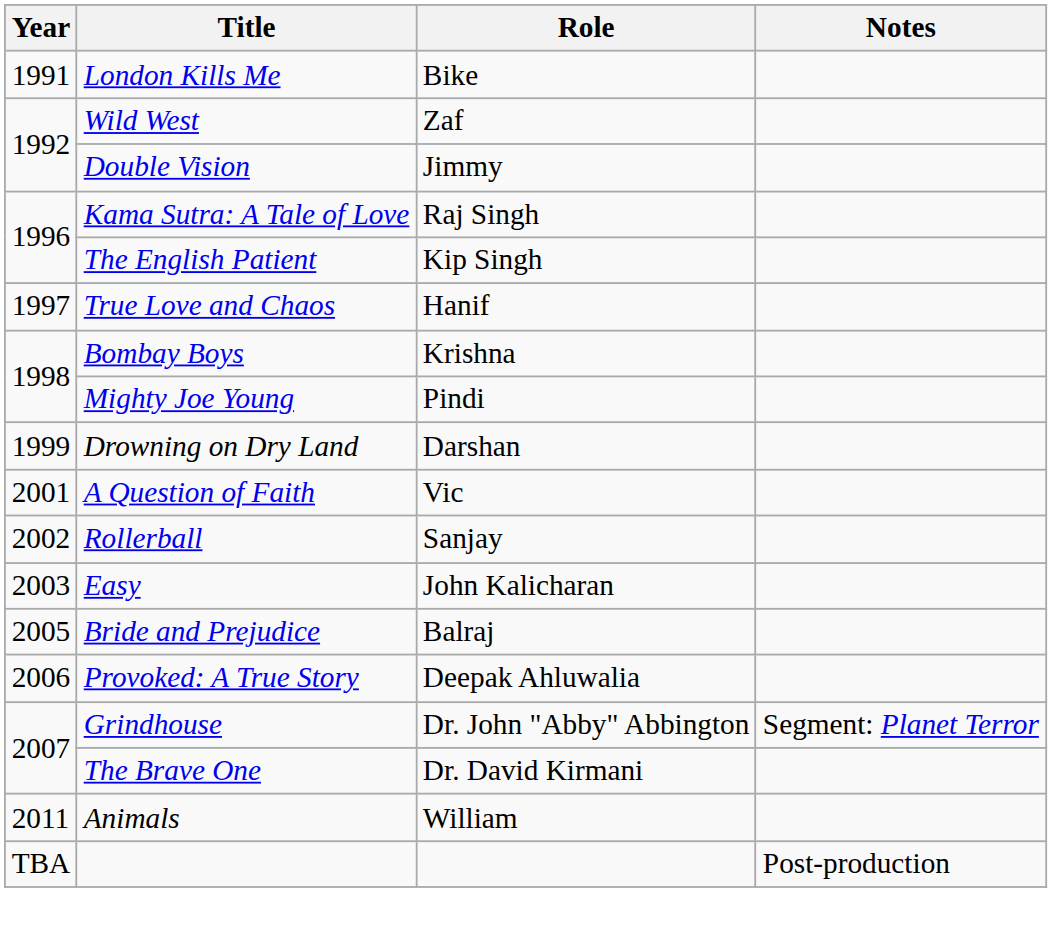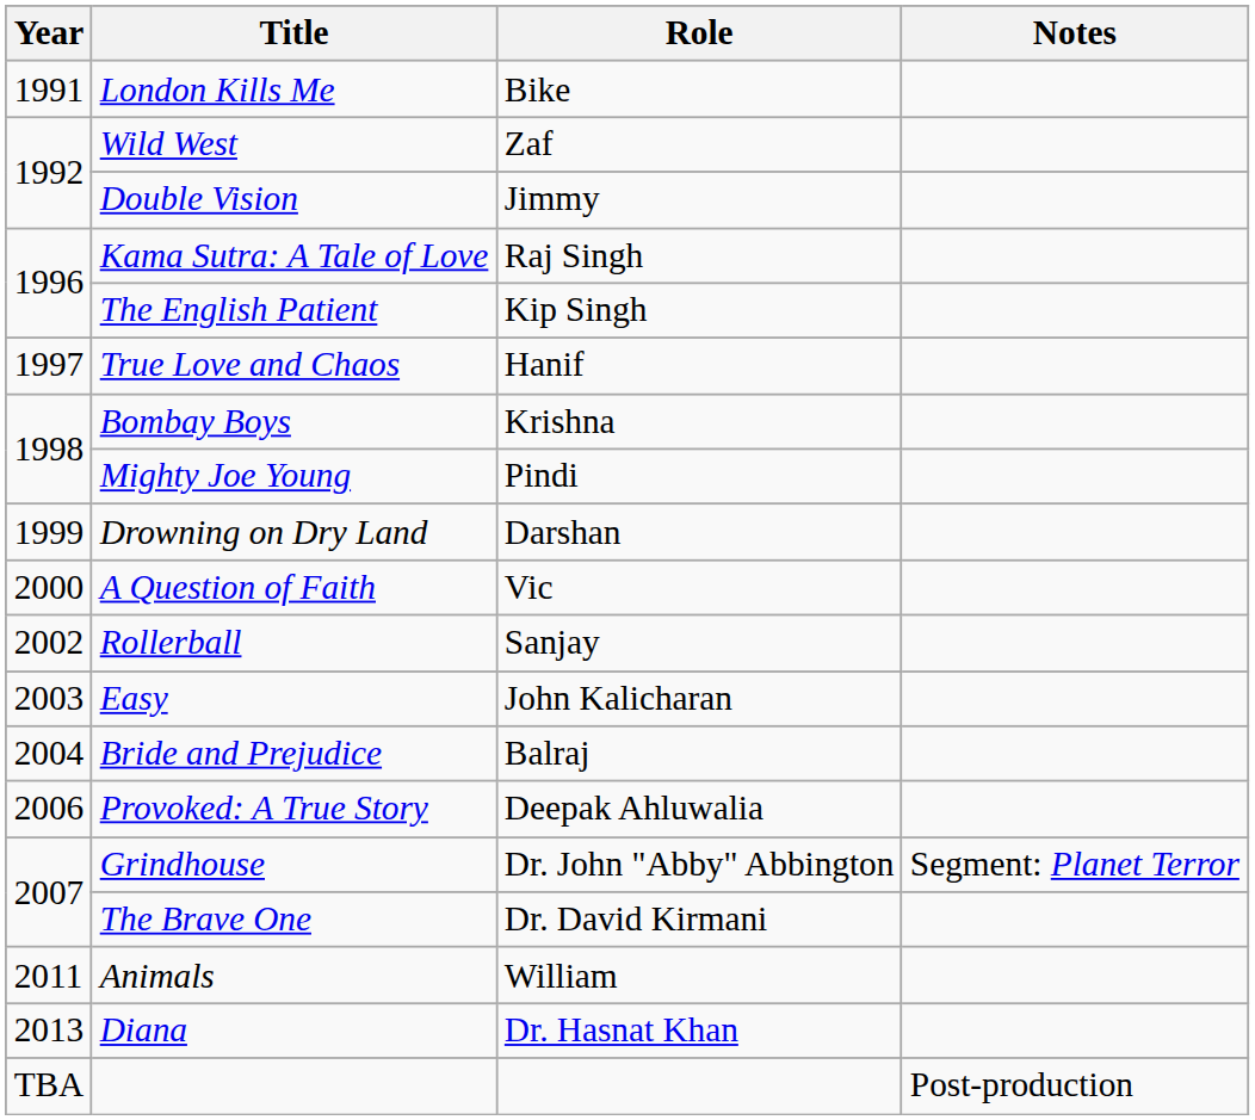A Question of Faith | Year: 2001 -> 2000
Bride and Prejudice | Year: 2005 -> 2004
+ row: 2013 | Diana | Dr. Hasnat Khan
